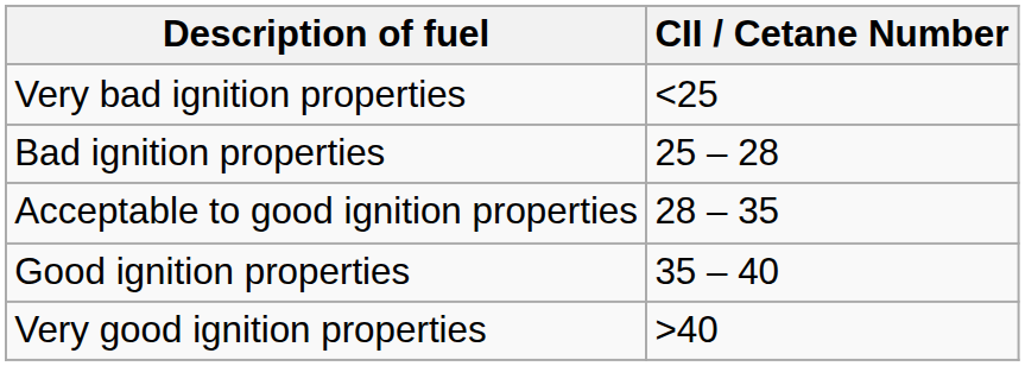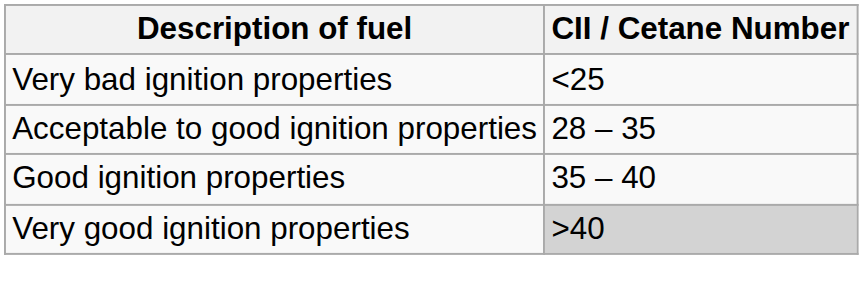- row: Bad ignition properties | 25 – 28
Very good ignition properties | CII / Cetane Number: no background -> lightgrey background
